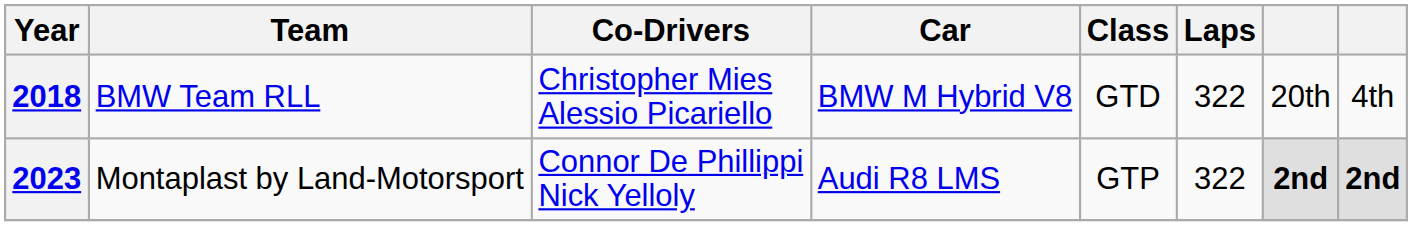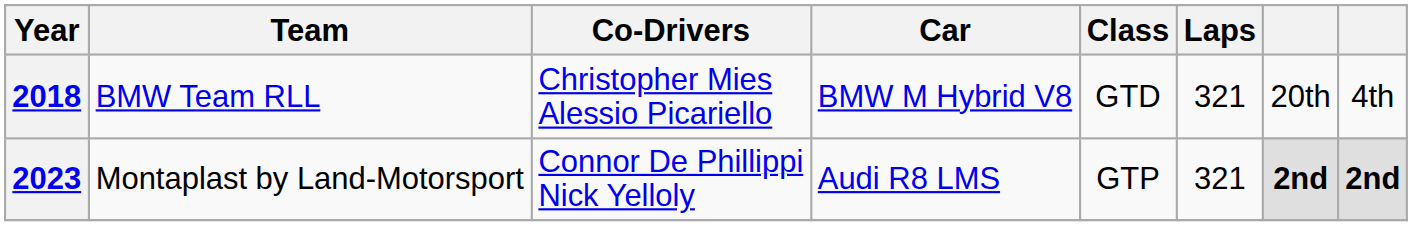2018 | Laps: 322 -> 321
2023 | Laps: 322 -> 321
